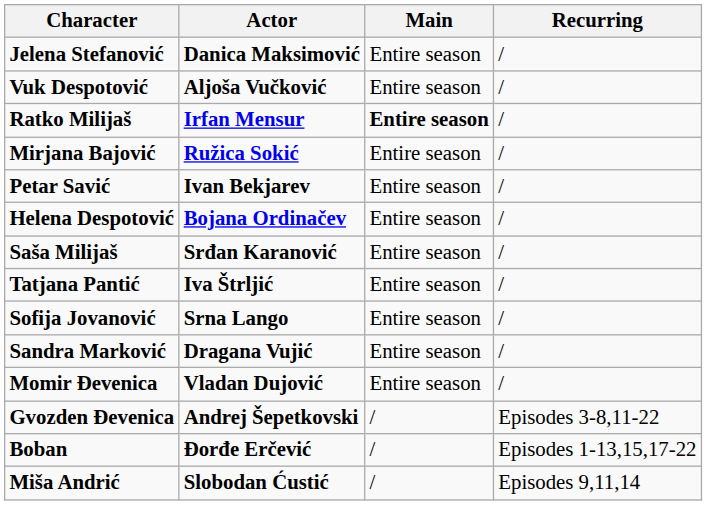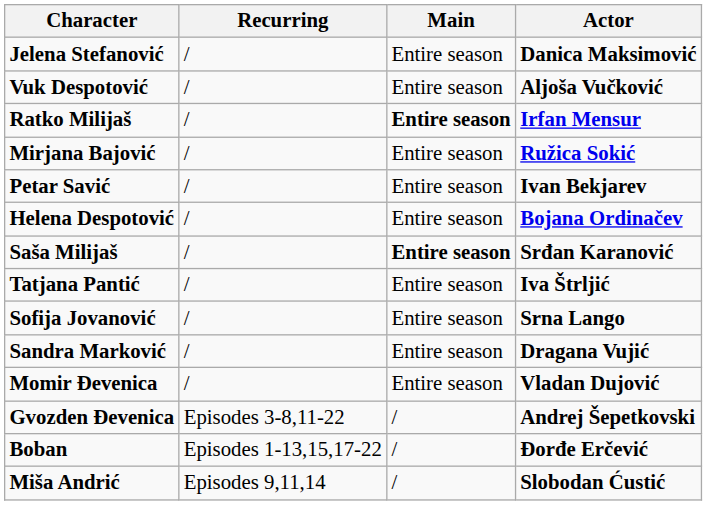columns swapped: Actor <-> Recurring
Saša Milijaš | Main: normal -> bold
